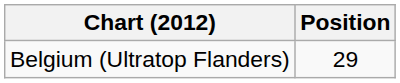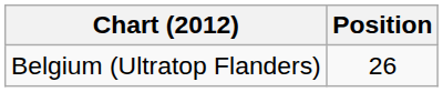Belgium (Ultratop Flanders) | Position: 29 -> 26
